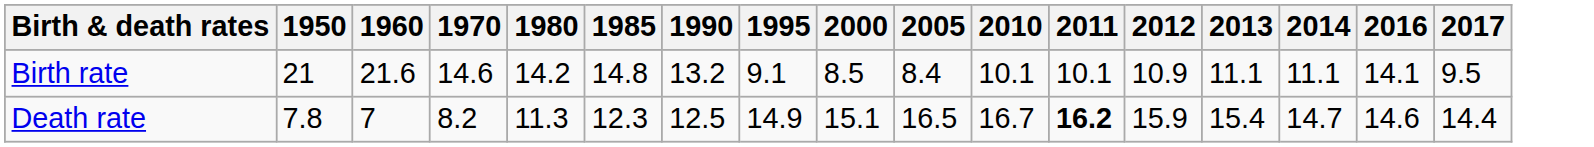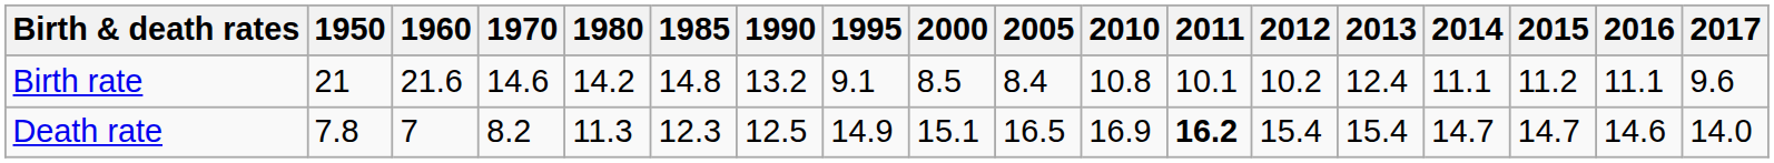+ column: 2015 | 11.2 | 14.7
Birth rate | 2010: 10.1 -> 10.8
Birth rate | 2012: 10.9 -> 10.2
Birth rate | 2013: 11.1 -> 12.4
Birth rate | 2016: 14.1 -> 11.1
Birth rate | 2017: 9.5 -> 9.6
Death rate | 2010: 16.7 -> 16.9
Death rate | 2012: 15.9 -> 15.4
Death rate | 2017: 14.4 -> 14.0
